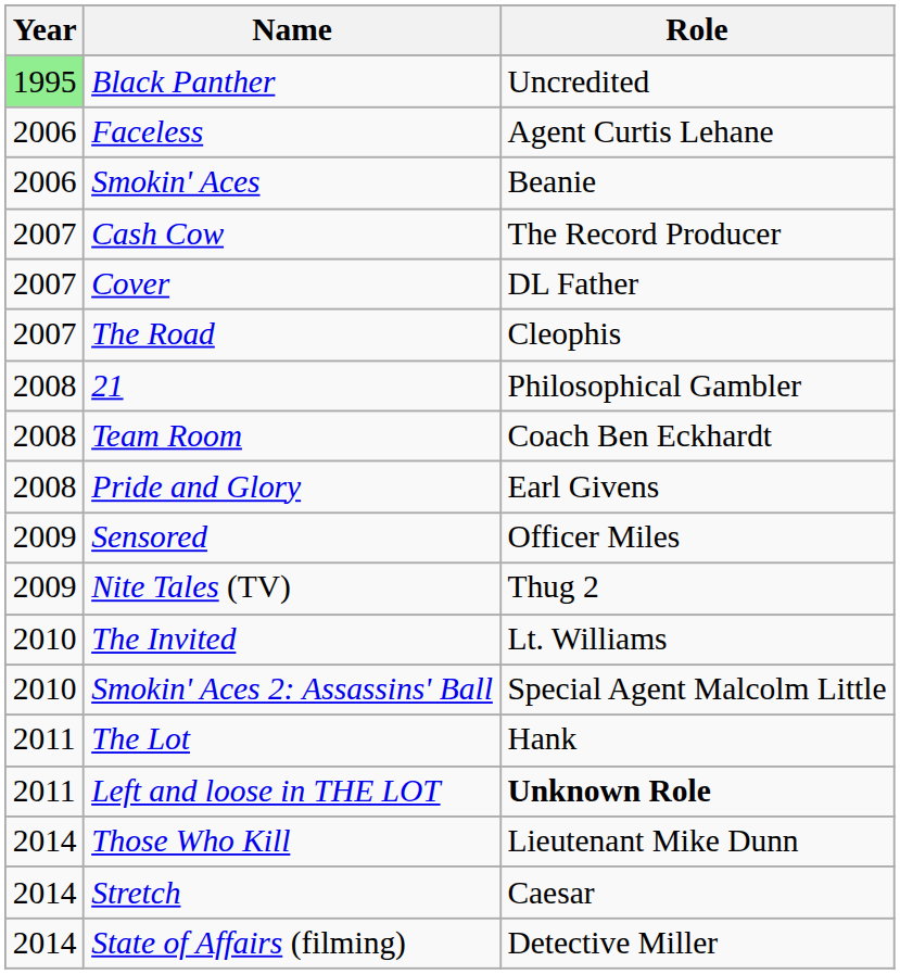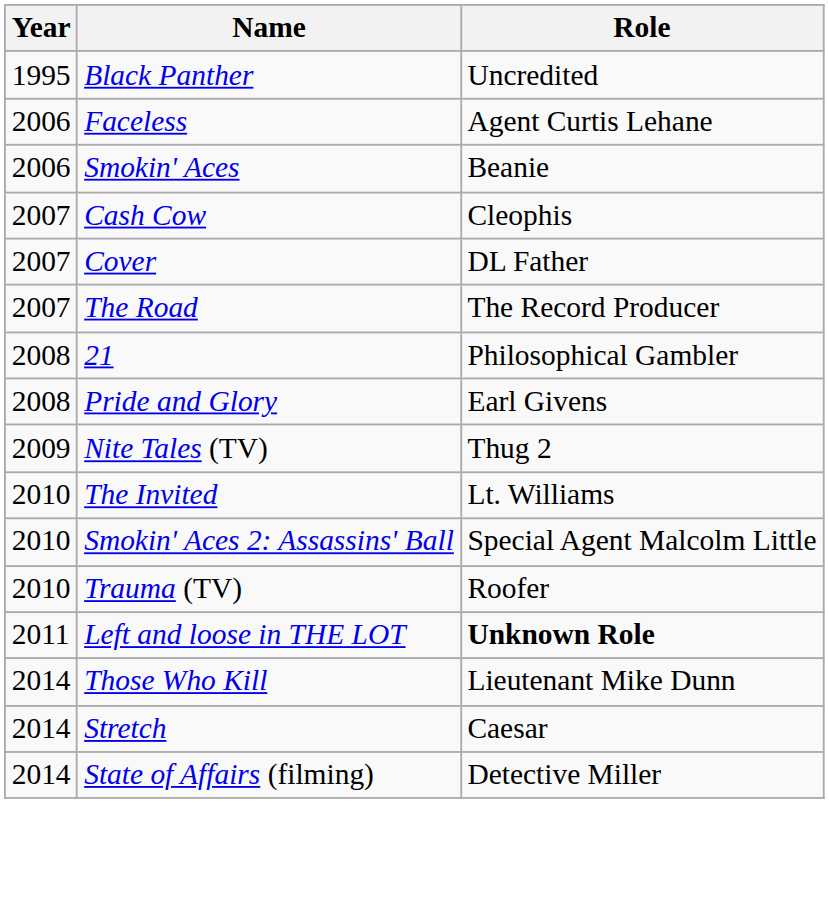Black Panther | Year: lightgreen background -> no background
Cash Cow | Role: The Record Producer -> Cleophis
The Road | Role: Cleophis -> The Record Producer
- row: 2008 | Team Room | Coach Ben Eckhardt
- row: 2009 | Sensored | Officer Miles
+ row: 2010 | Trauma (TV) | Roofer
- row: 2011 | The Lot | Hank
